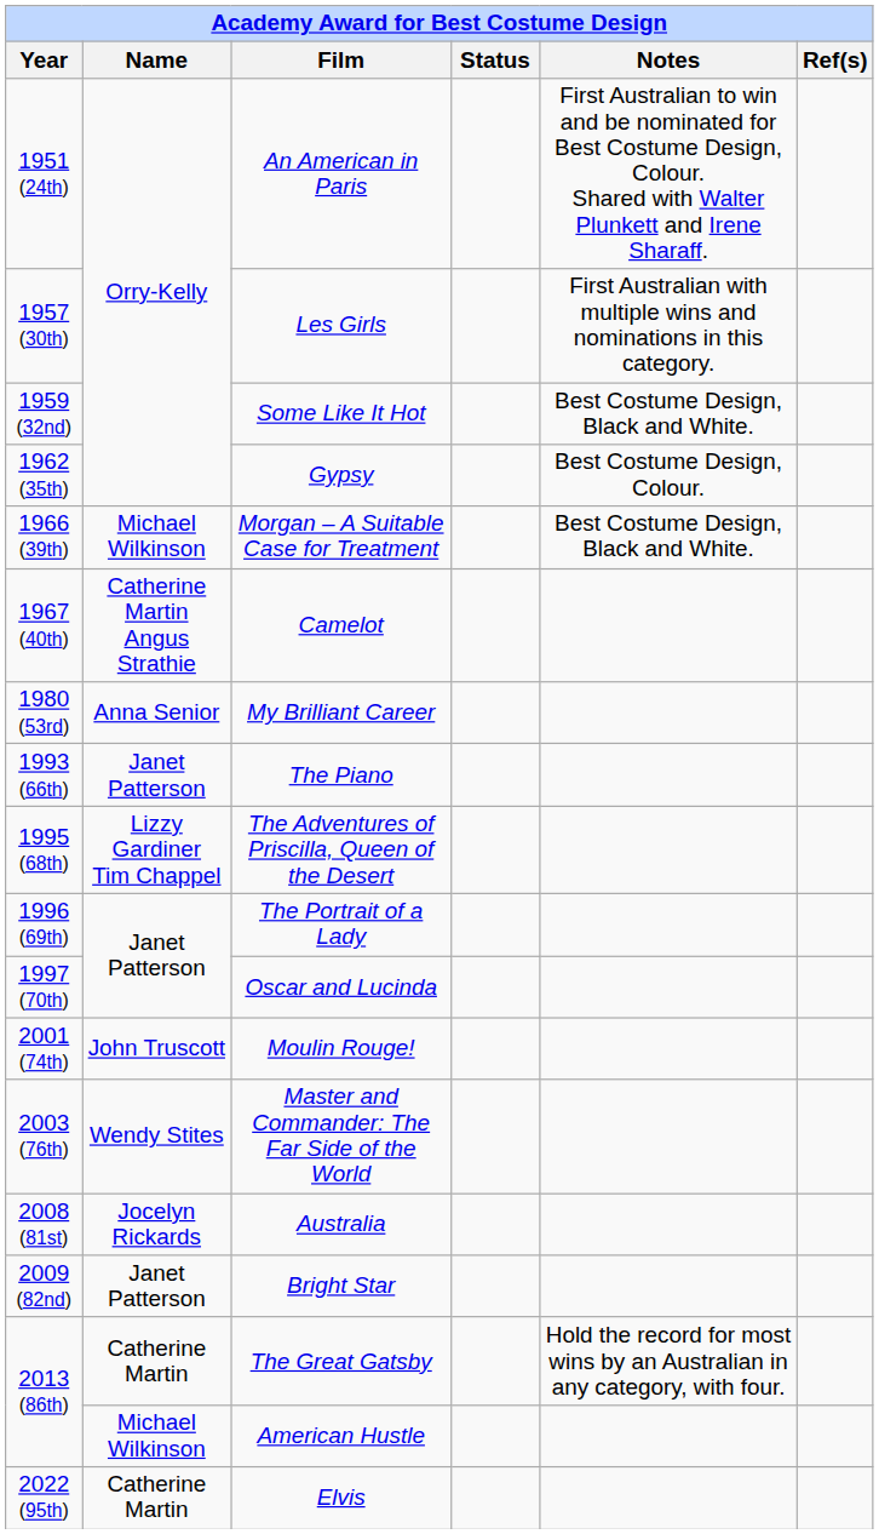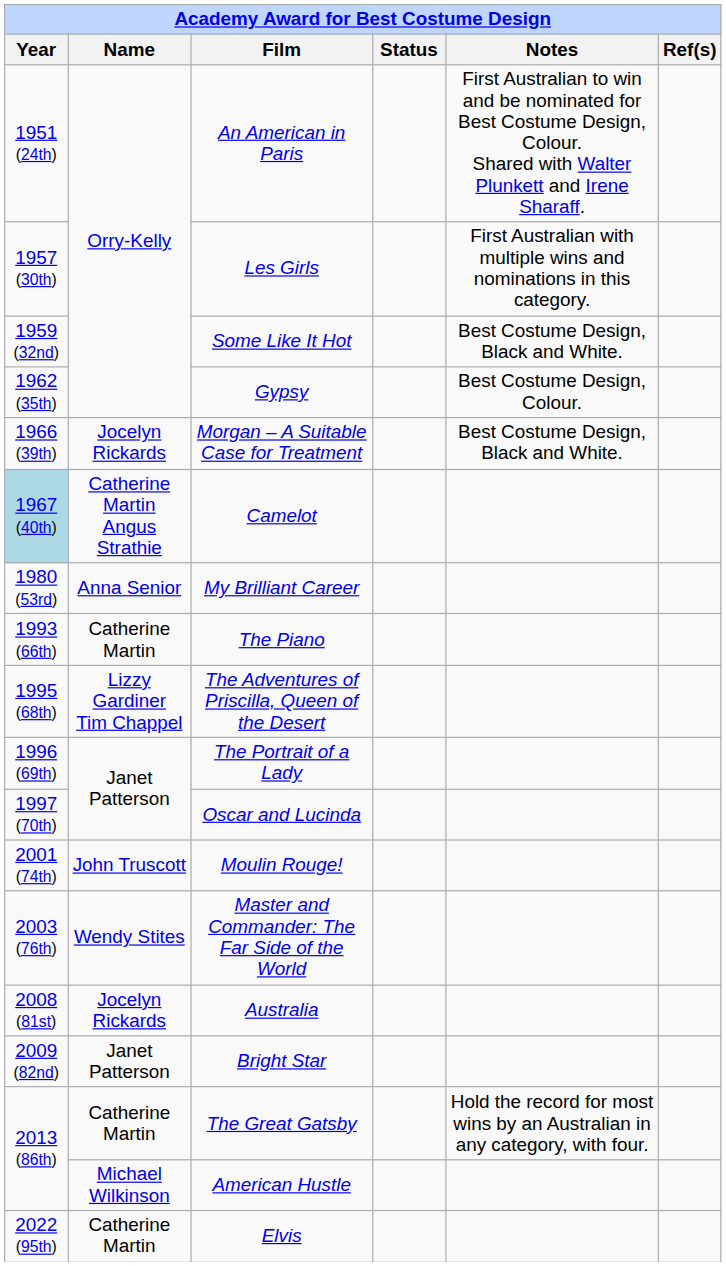Morgan – A Suitable Case for Treatment | Name: Michael Wilkinson -> Jocelyn Rickards
Camelot | Year: no background -> lightblue background
The Piano | Name: Janet Patterson -> Catherine Martin
